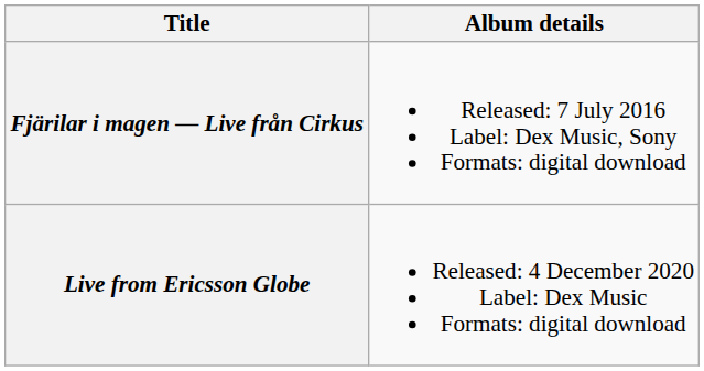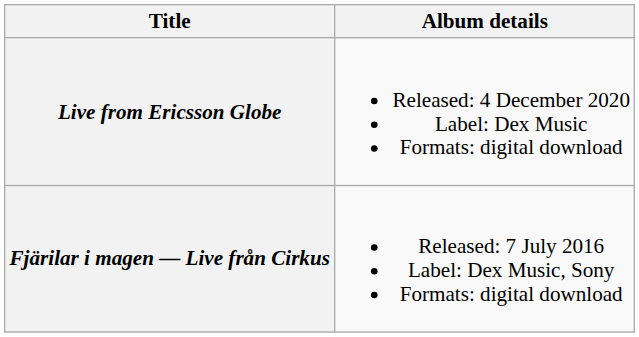rows swapped: Fjärilar i magen — Live från Cirkus <-> Live from Ericsson Globe
